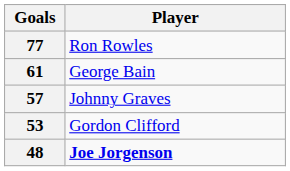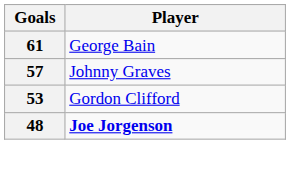- row: 77 | Ron Rowles
